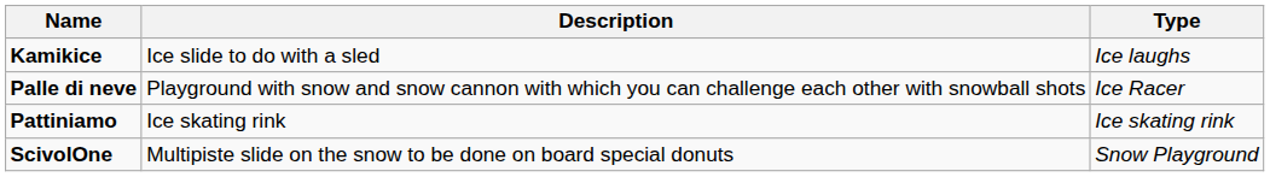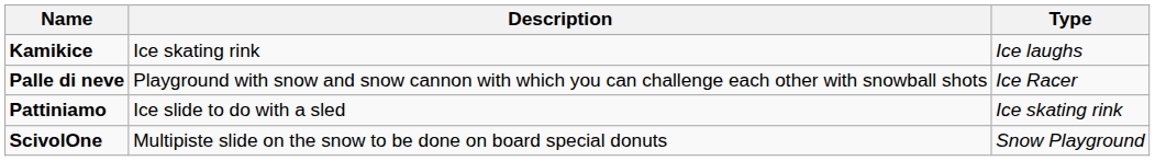Kamikice | Description: Ice slide to do with a sled -> Ice skating rink
Pattiniamo | Description: Ice skating rink -> Ice slide to do with a sled
